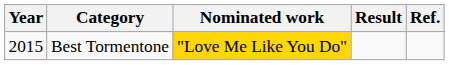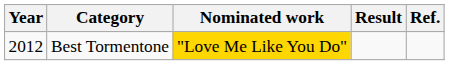Best Tormentone | Year: 2015 -> 2012
